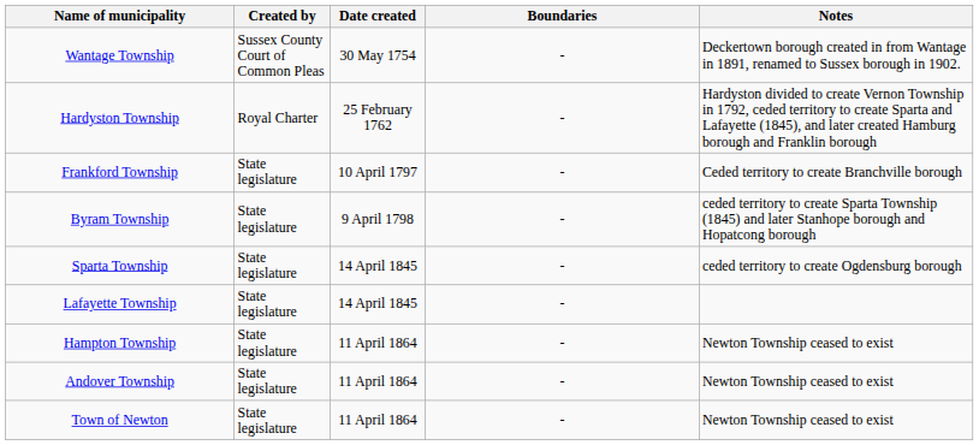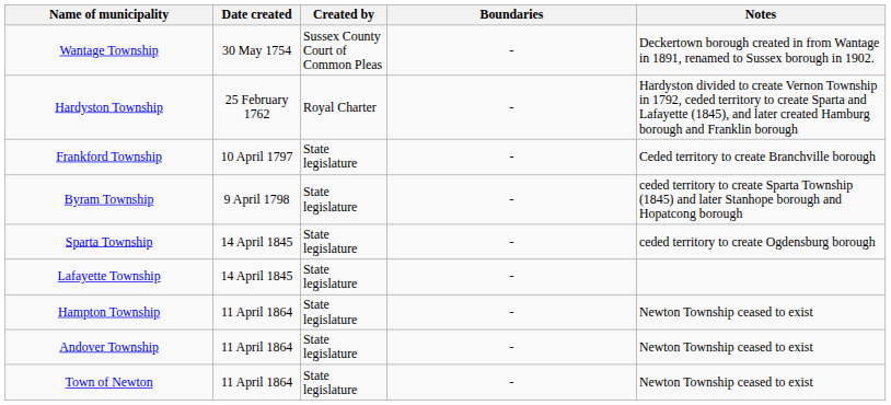columns swapped: Date created <-> Created by
